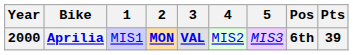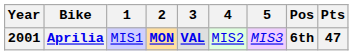Aprilia | Year: 2000 -> 2001
Aprilia | Pts: 39 -> 47
